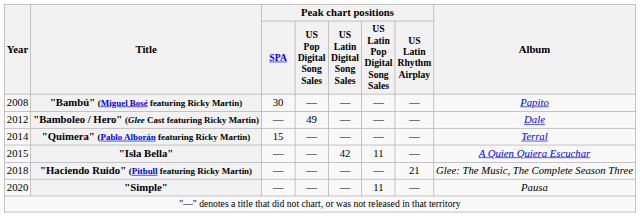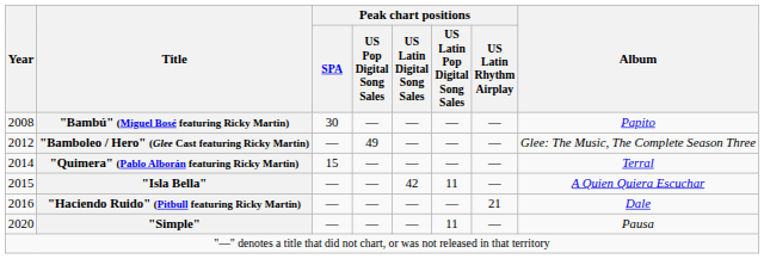"Bamboleo / Hero" (Glee Cast featuring Ricky Martin) | Album: Dale -> Glee: The Music, The Complete Season Three
"Haciendo Ruido" (Pitbull featuring Ricky Martin) | Year: 2018 -> 2016
"Haciendo Ruido" (Pitbull featuring Ricky Martin) | Album: Glee: The Music, The Complete Season Three -> Dale
